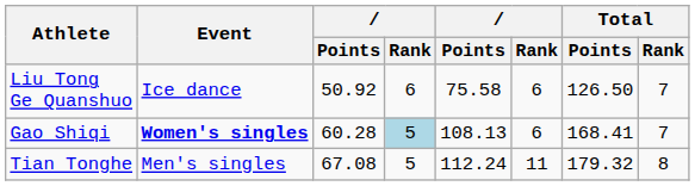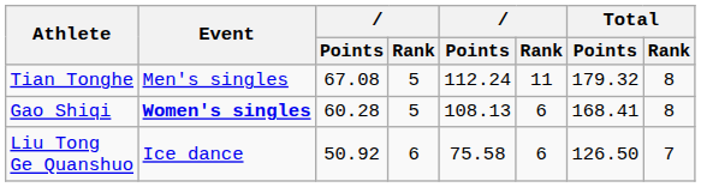rows swapped: Tian Tonghe <-> Liu Tong Ge Quanshuo
Gao Shiqi | column 4: lightblue background -> no background
Gao Shiqi | Total / Rank: 7 -> 8
